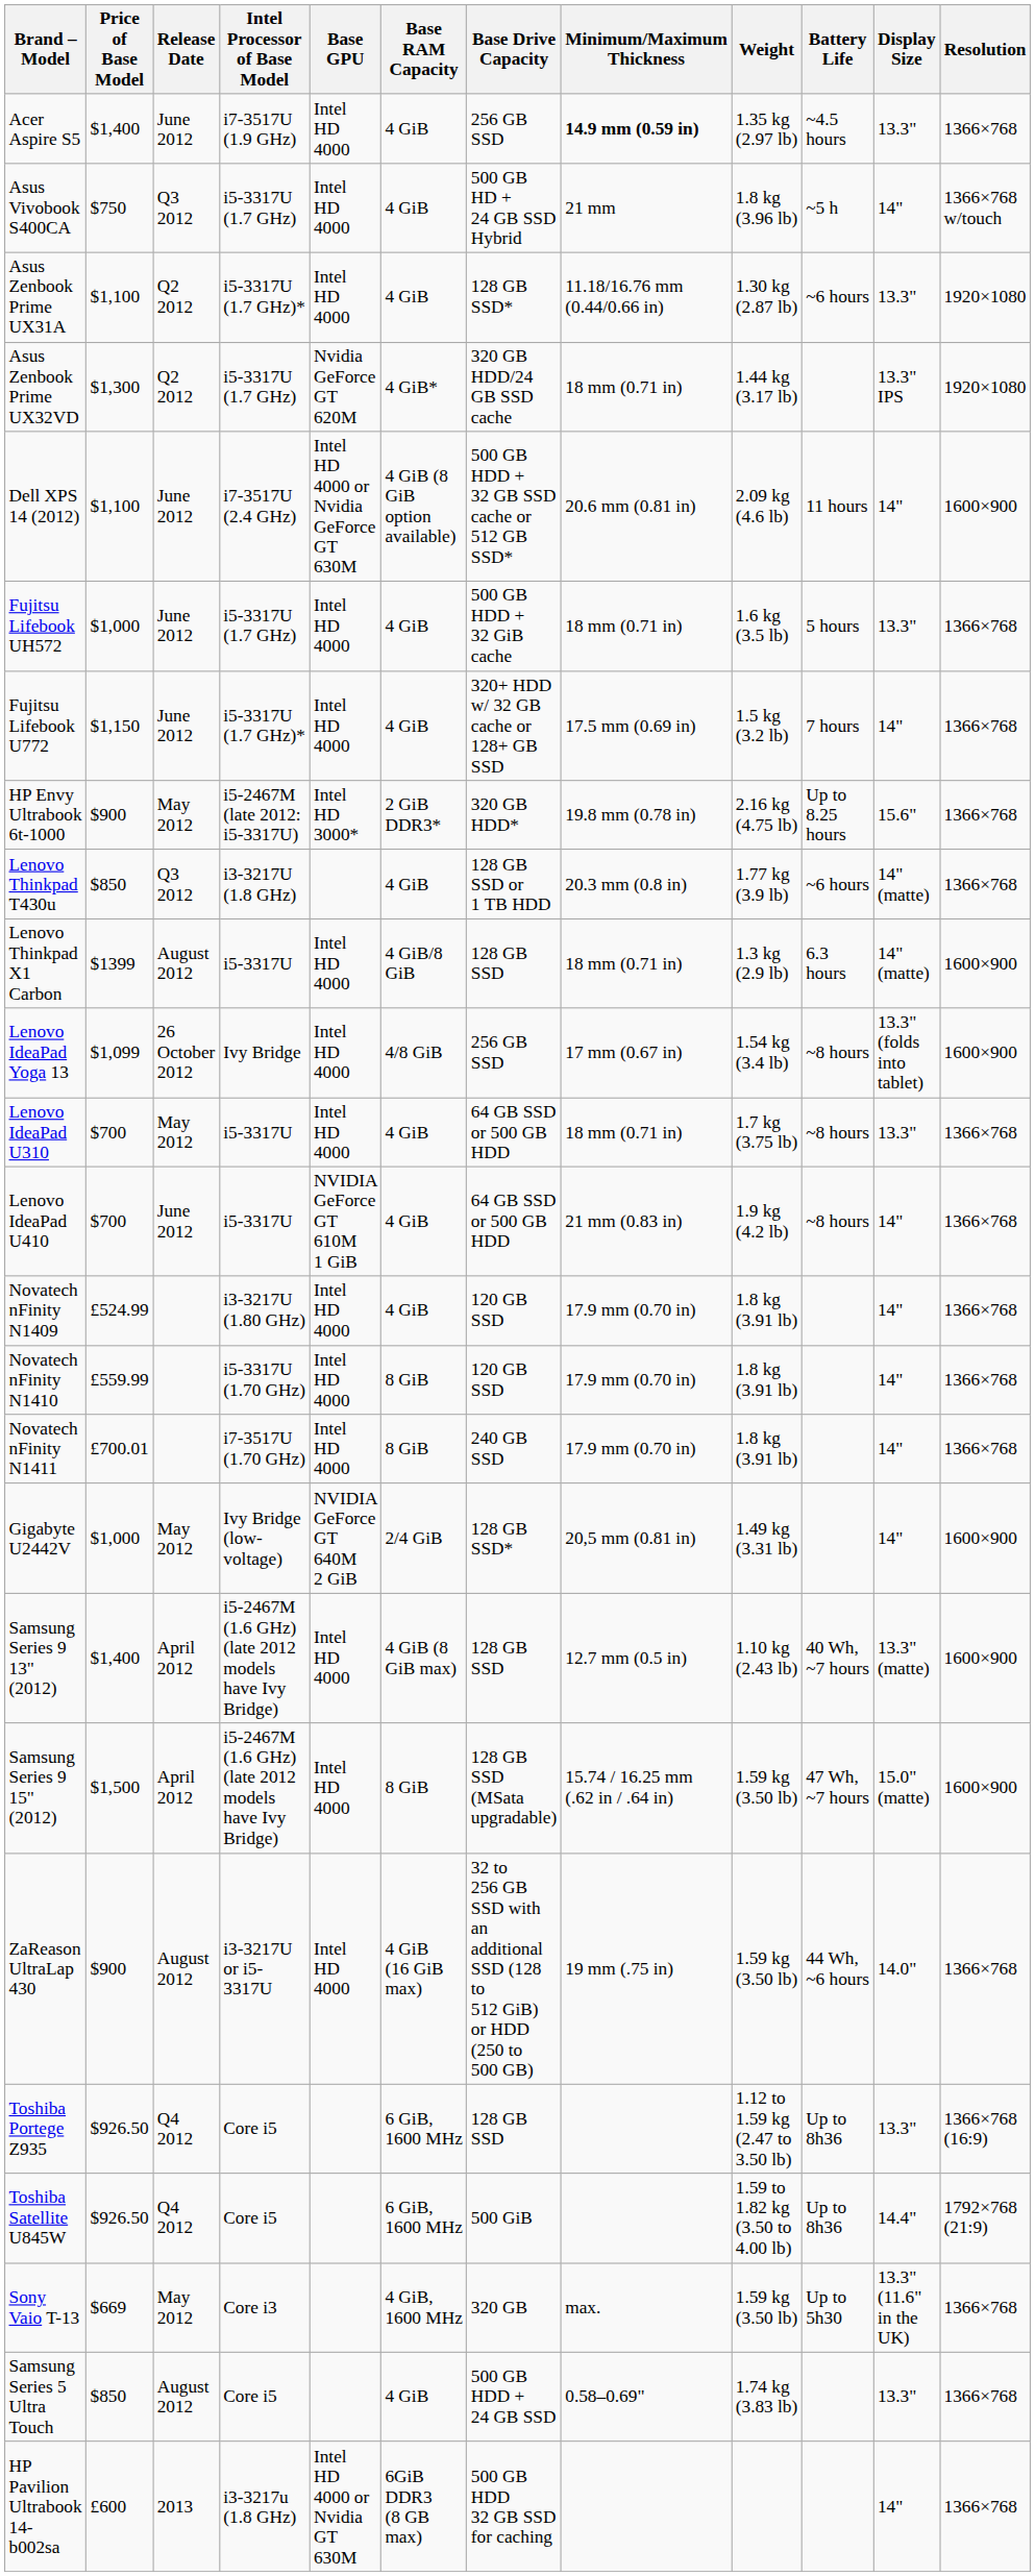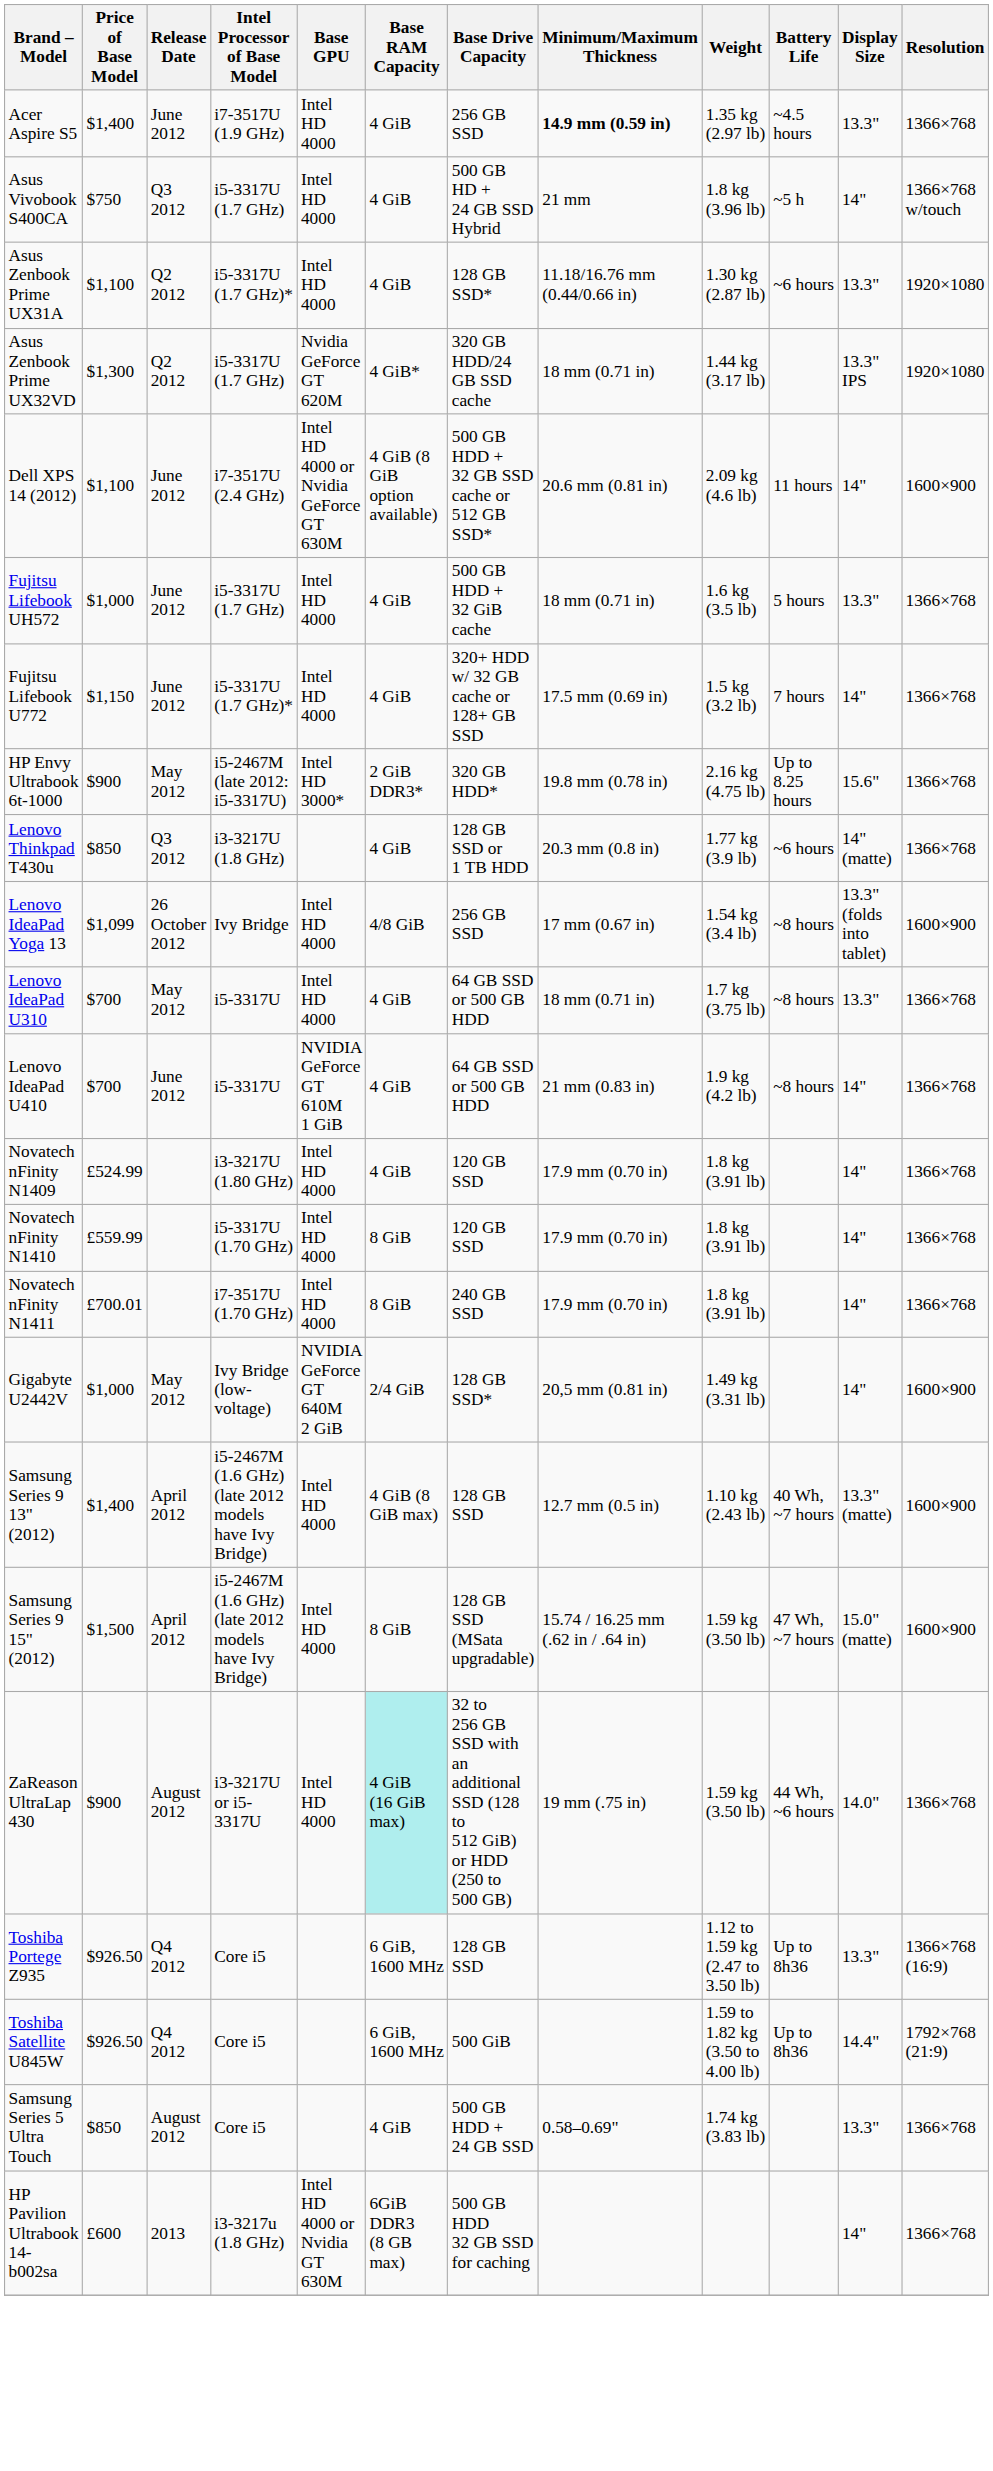- row: Lenovo Thinkpad X1 Carbon | $1399 | August 2012 | i5-3317U | Intel HD 4000 | 4 GiB/8 GiB | 128 GB SSD | 18 mm (0.71 in) | 1.3 kg (2.9 lb) | 6.3 hours | 14" (matte) | 1600×900
ZaReason UltraLap 430 | Base RAM Capacity: no background -> paleturquoise background
- row: Sony Vaio T-13 | $669 | May 2012 | Core i3 | 4 GiB, 1600 MHz | 320 GB | max. | 1.59 kg (3.50 lb) | Up to 5h30 | 13.3" (11.6" in the UK) | 1366×768
